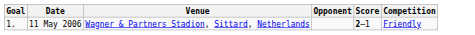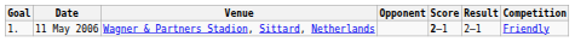+ column: Result | 2–1
